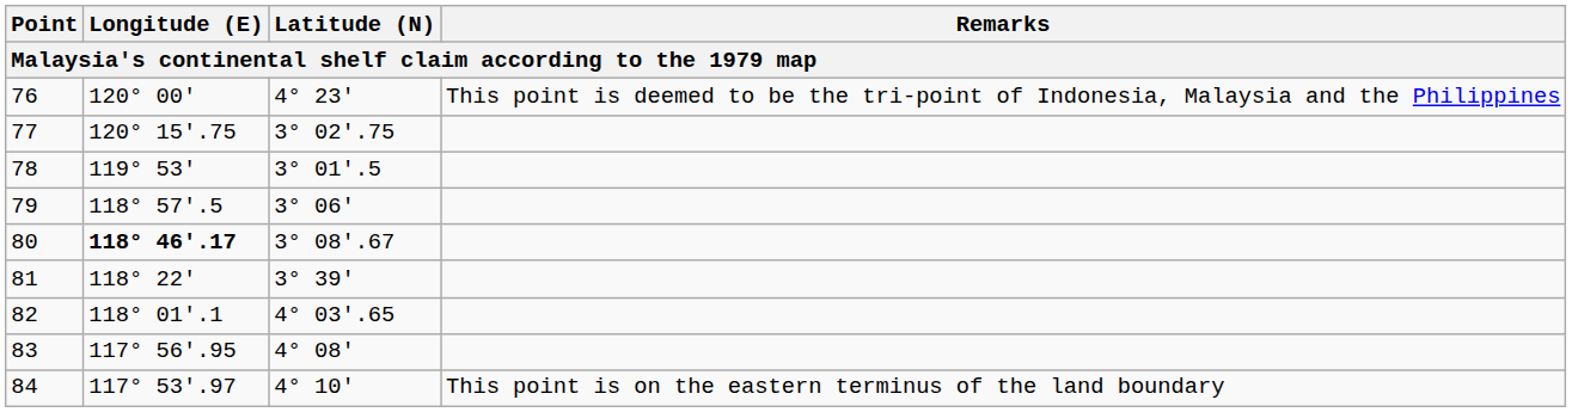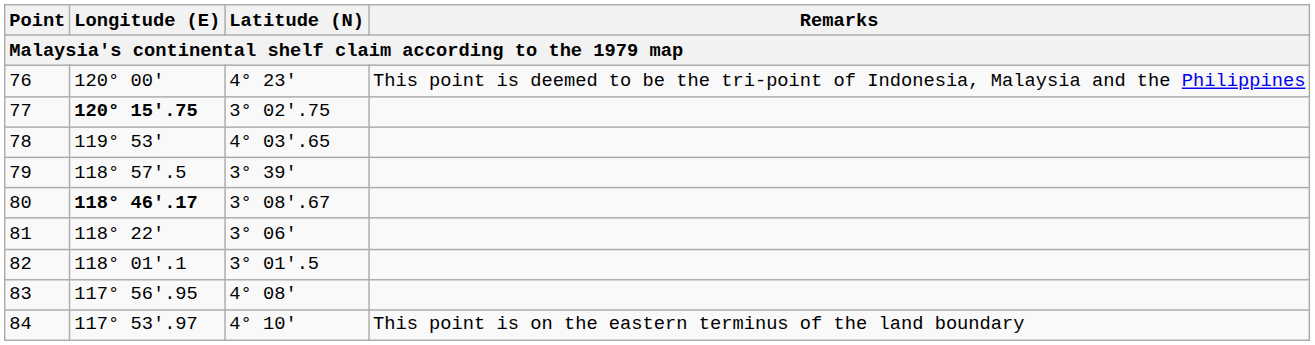77 | Longitude (E): normal -> bold
78 | Latitude (N): 3° 01'.5 -> 4° 03'.65
79 | Latitude (N): 3° 06' -> 3° 39'
81 | Latitude (N): 3° 39' -> 3° 06'
82 | Latitude (N): 4° 03'.65 -> 3° 01'.5
